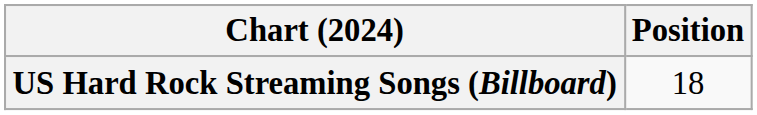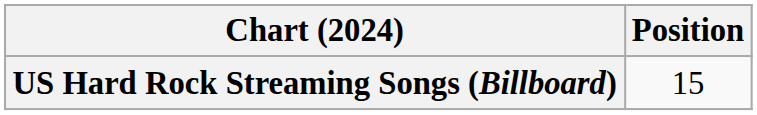US Hard Rock Streaming Songs (Billboard) | Position: 18 -> 15
